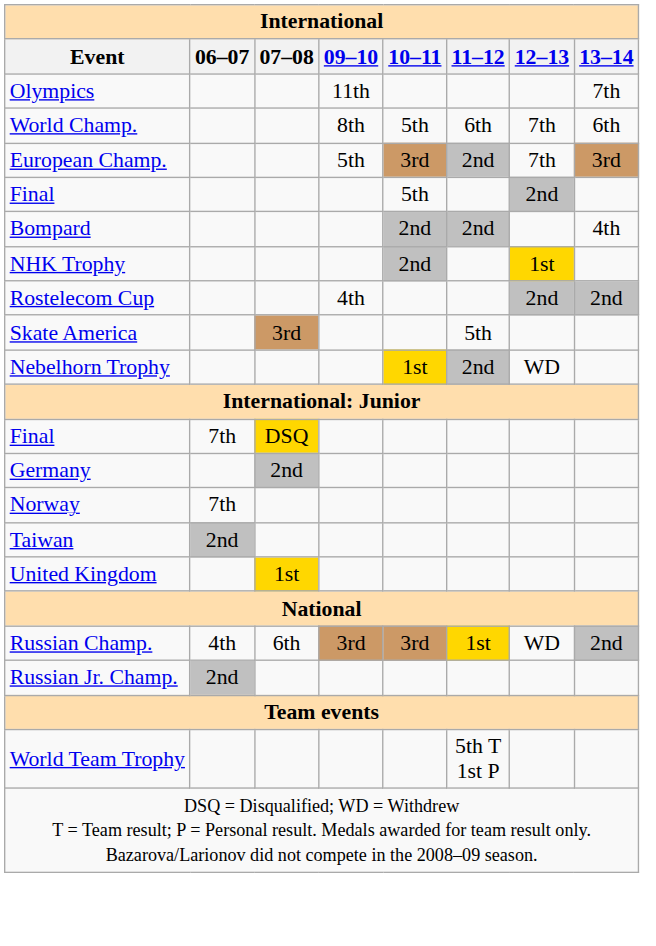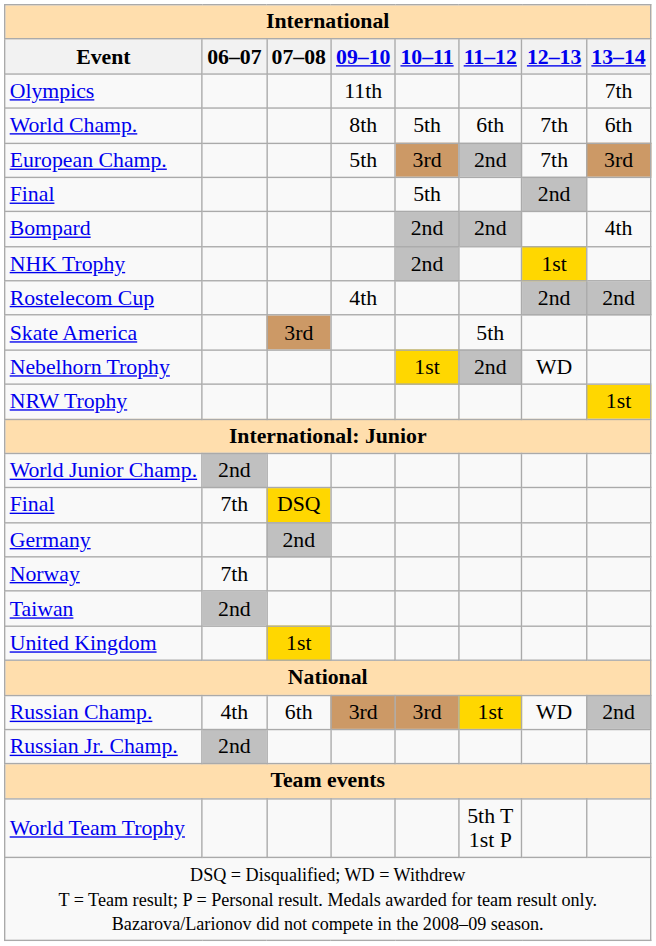+ row: NRW Trophy | 1st
+ row: World Junior Champ. | 2nd
